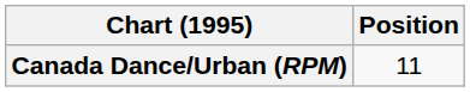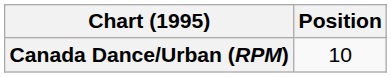Canada Dance/Urban (RPM) | Position: 11 -> 10
